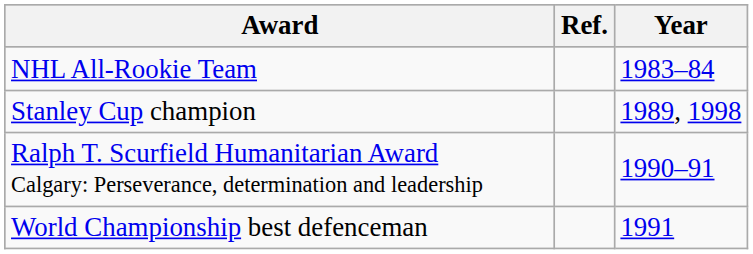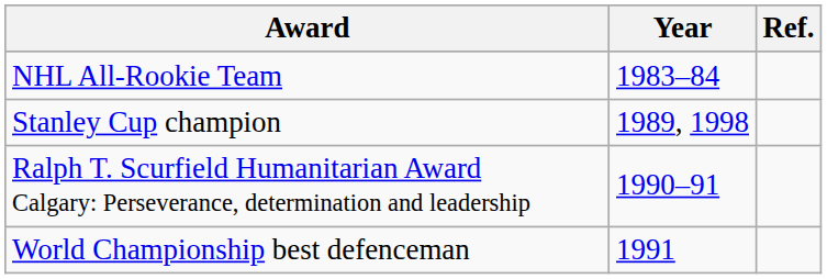columns swapped: Year <-> Ref.
